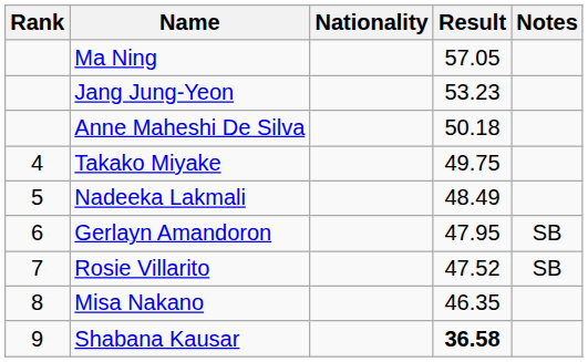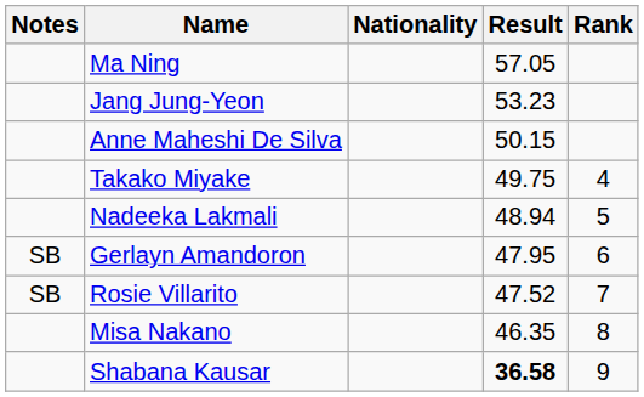columns swapped: Rank <-> Notes
Anne Maheshi De Silva | Result: 50.18 -> 50.15
Nadeeka Lakmali | Result: 48.49 -> 48.94
